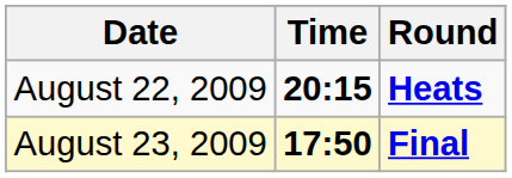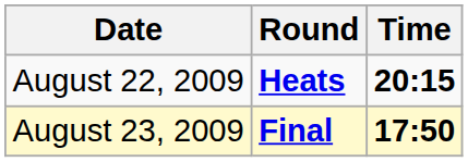columns swapped: Time <-> Round
